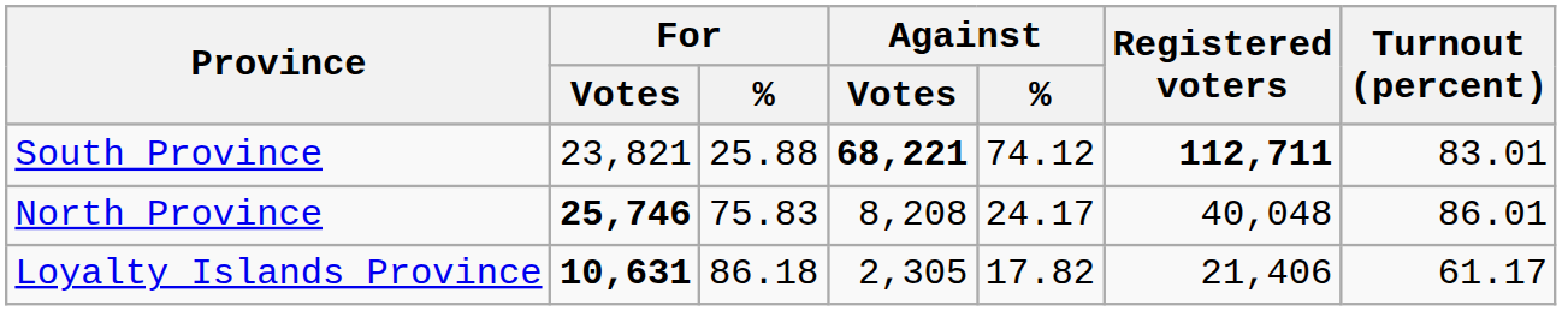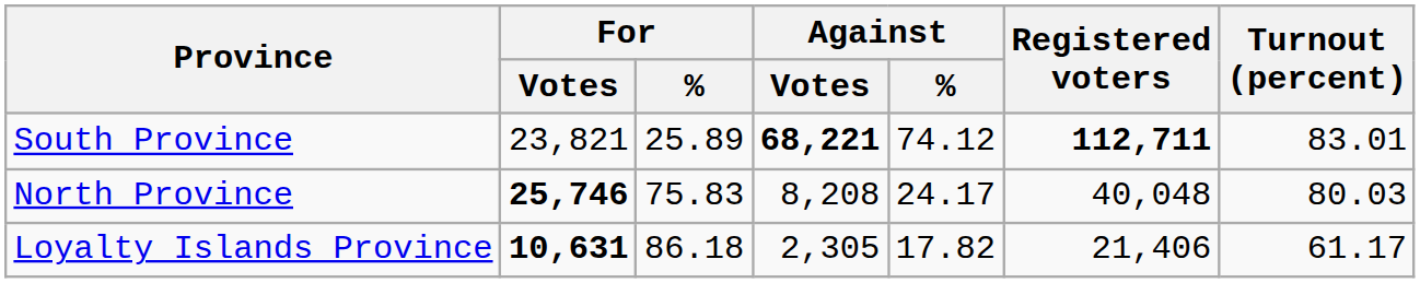South Province | For / %: 25.88 -> 25.89
North Province | Turnout (percent): 86.01 -> 80.03
